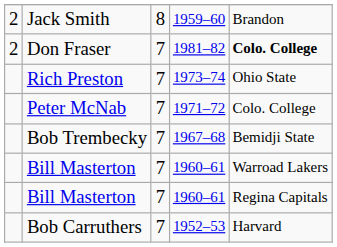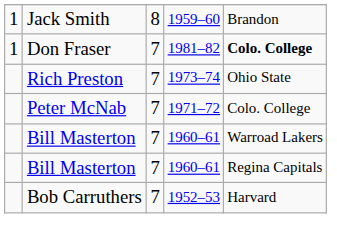Jack Smith | column 1: 2 -> 1
Don Fraser | column 1: 2 -> 1
- row: Bob Trembecky | 7 | 1967–68 | Bemidji State
